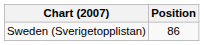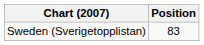Sweden (Sverigetopplistan) | Position: 86 -> 83
